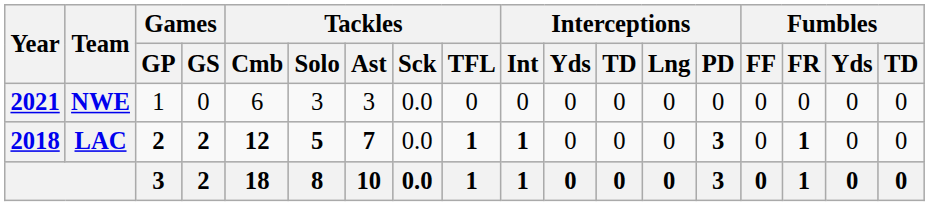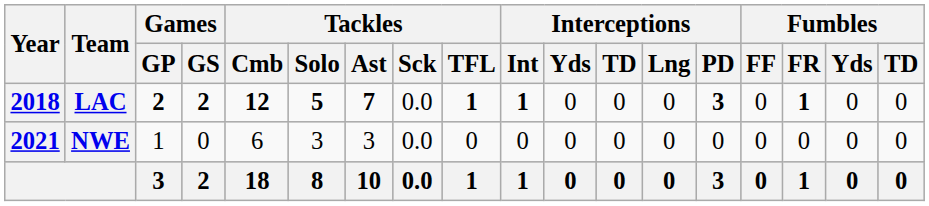rows swapped: LAC <-> NWE
